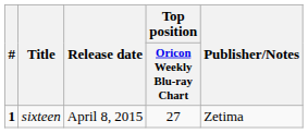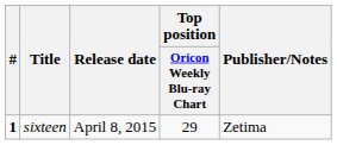sixteen | Top position / Oricon Weekly Blu-ray Chart: 27 -> 29
